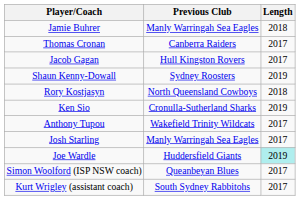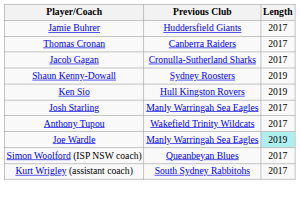Jamie Buhrer | Previous Club: Manly Warringah Sea Eagles -> Huddersfield Giants
Jamie Buhrer | Length: 2018 -> 2017
Jacob Gagan | Previous Club: Hull Kingston Rovers -> Cronulla-Sutherland Sharks
- row: Rory Kostjasyn | North Queensland Cowboys | 2018
Ken Sio | Previous Club: Cronulla-Sutherland Sharks -> Hull Kingston Rovers
rows swapped: Josh Starling <-> Anthony Tupou
Joe Wardle | Previous Club: Huddersfield Giants -> Manly Warringah Sea Eagles
